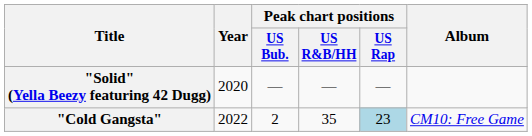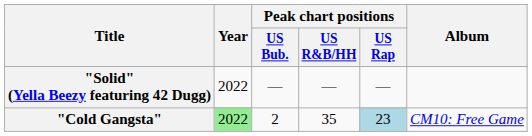"Solid" (Yella Beezy featuring 42 Dugg) | Year: 2020 -> 2022
"Cold Gangsta" | Year: no background -> lightgreen background
